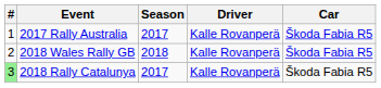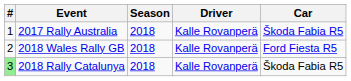2017 Rally Australia | Season: 2017 -> 2018
2018 Wales Rally GB | Car: Škoda Fabia R5 -> Ford Fiesta R5
2018 Rally Catalunya | Season: 2017 -> 2018
